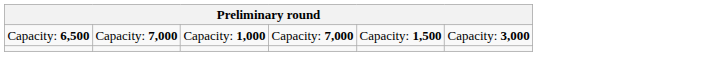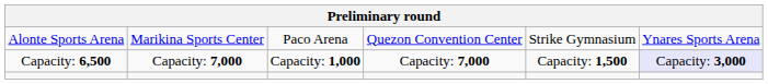+ row: Alonte Sports Arena | Marikina Sports Center | Paco Arena | Quezon Convention Center | Strike Gymnasium | Ynares Sports Arena
Capacity: 6,500 | column 6: no background -> lavender background
